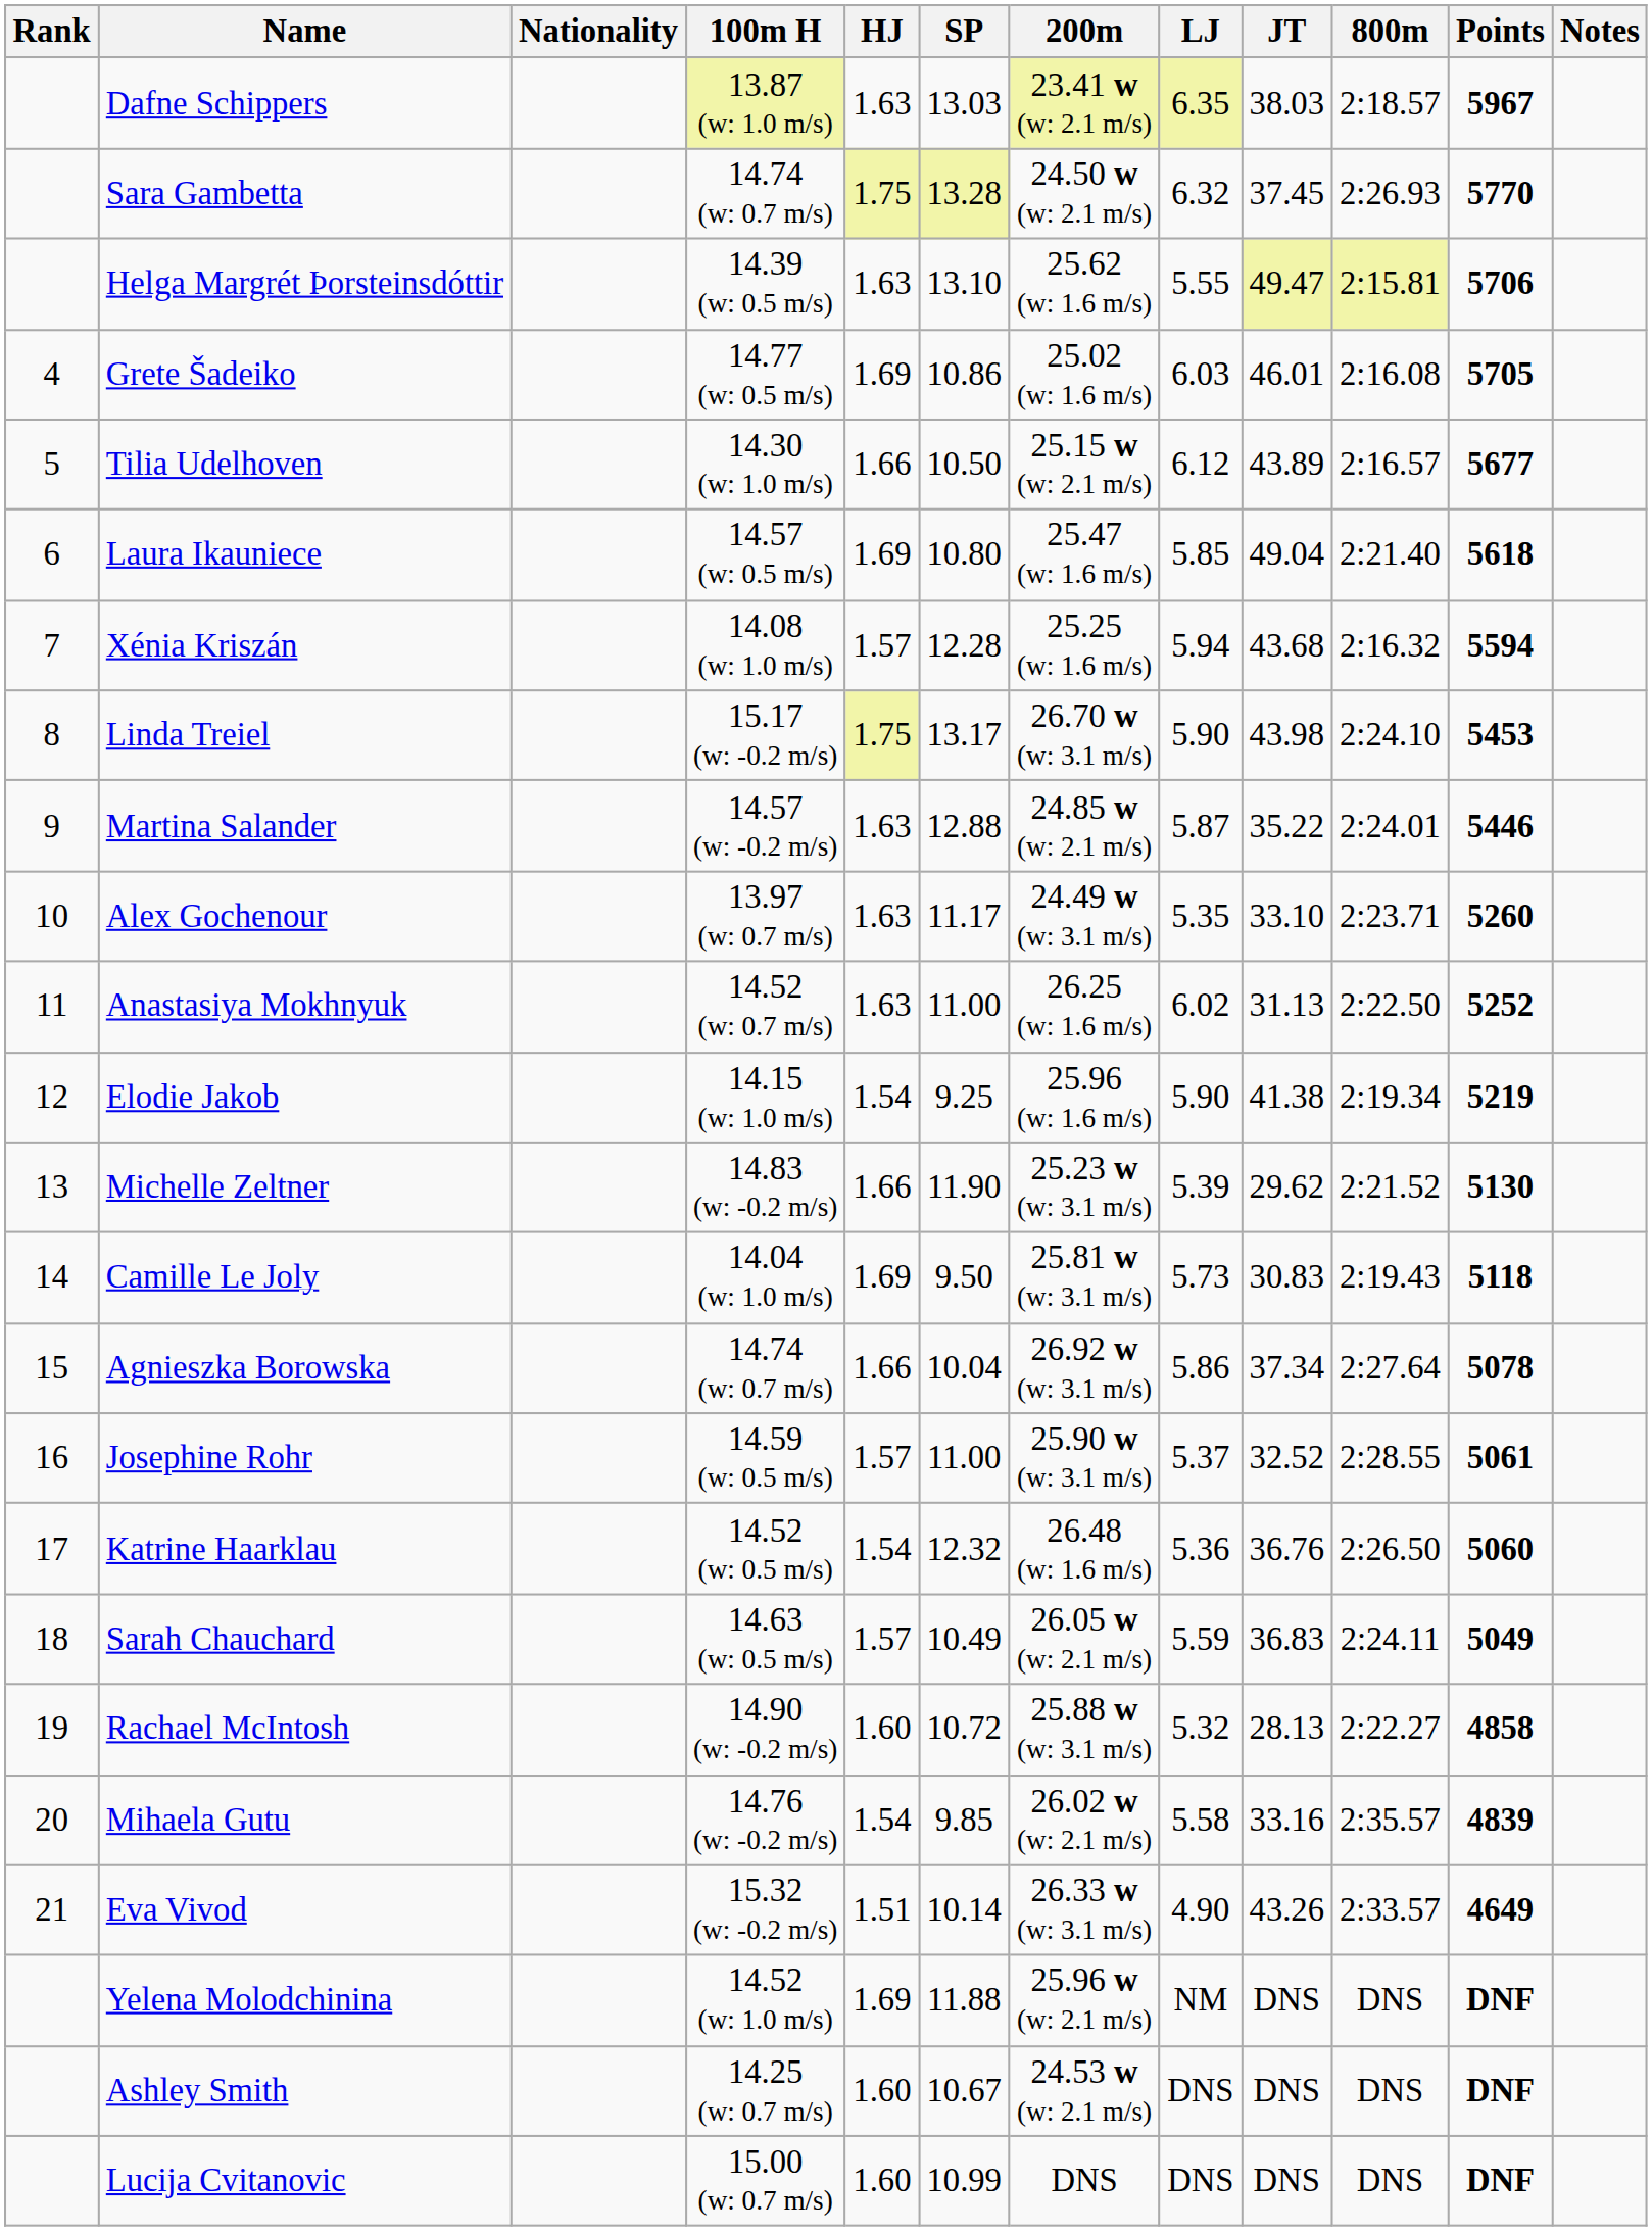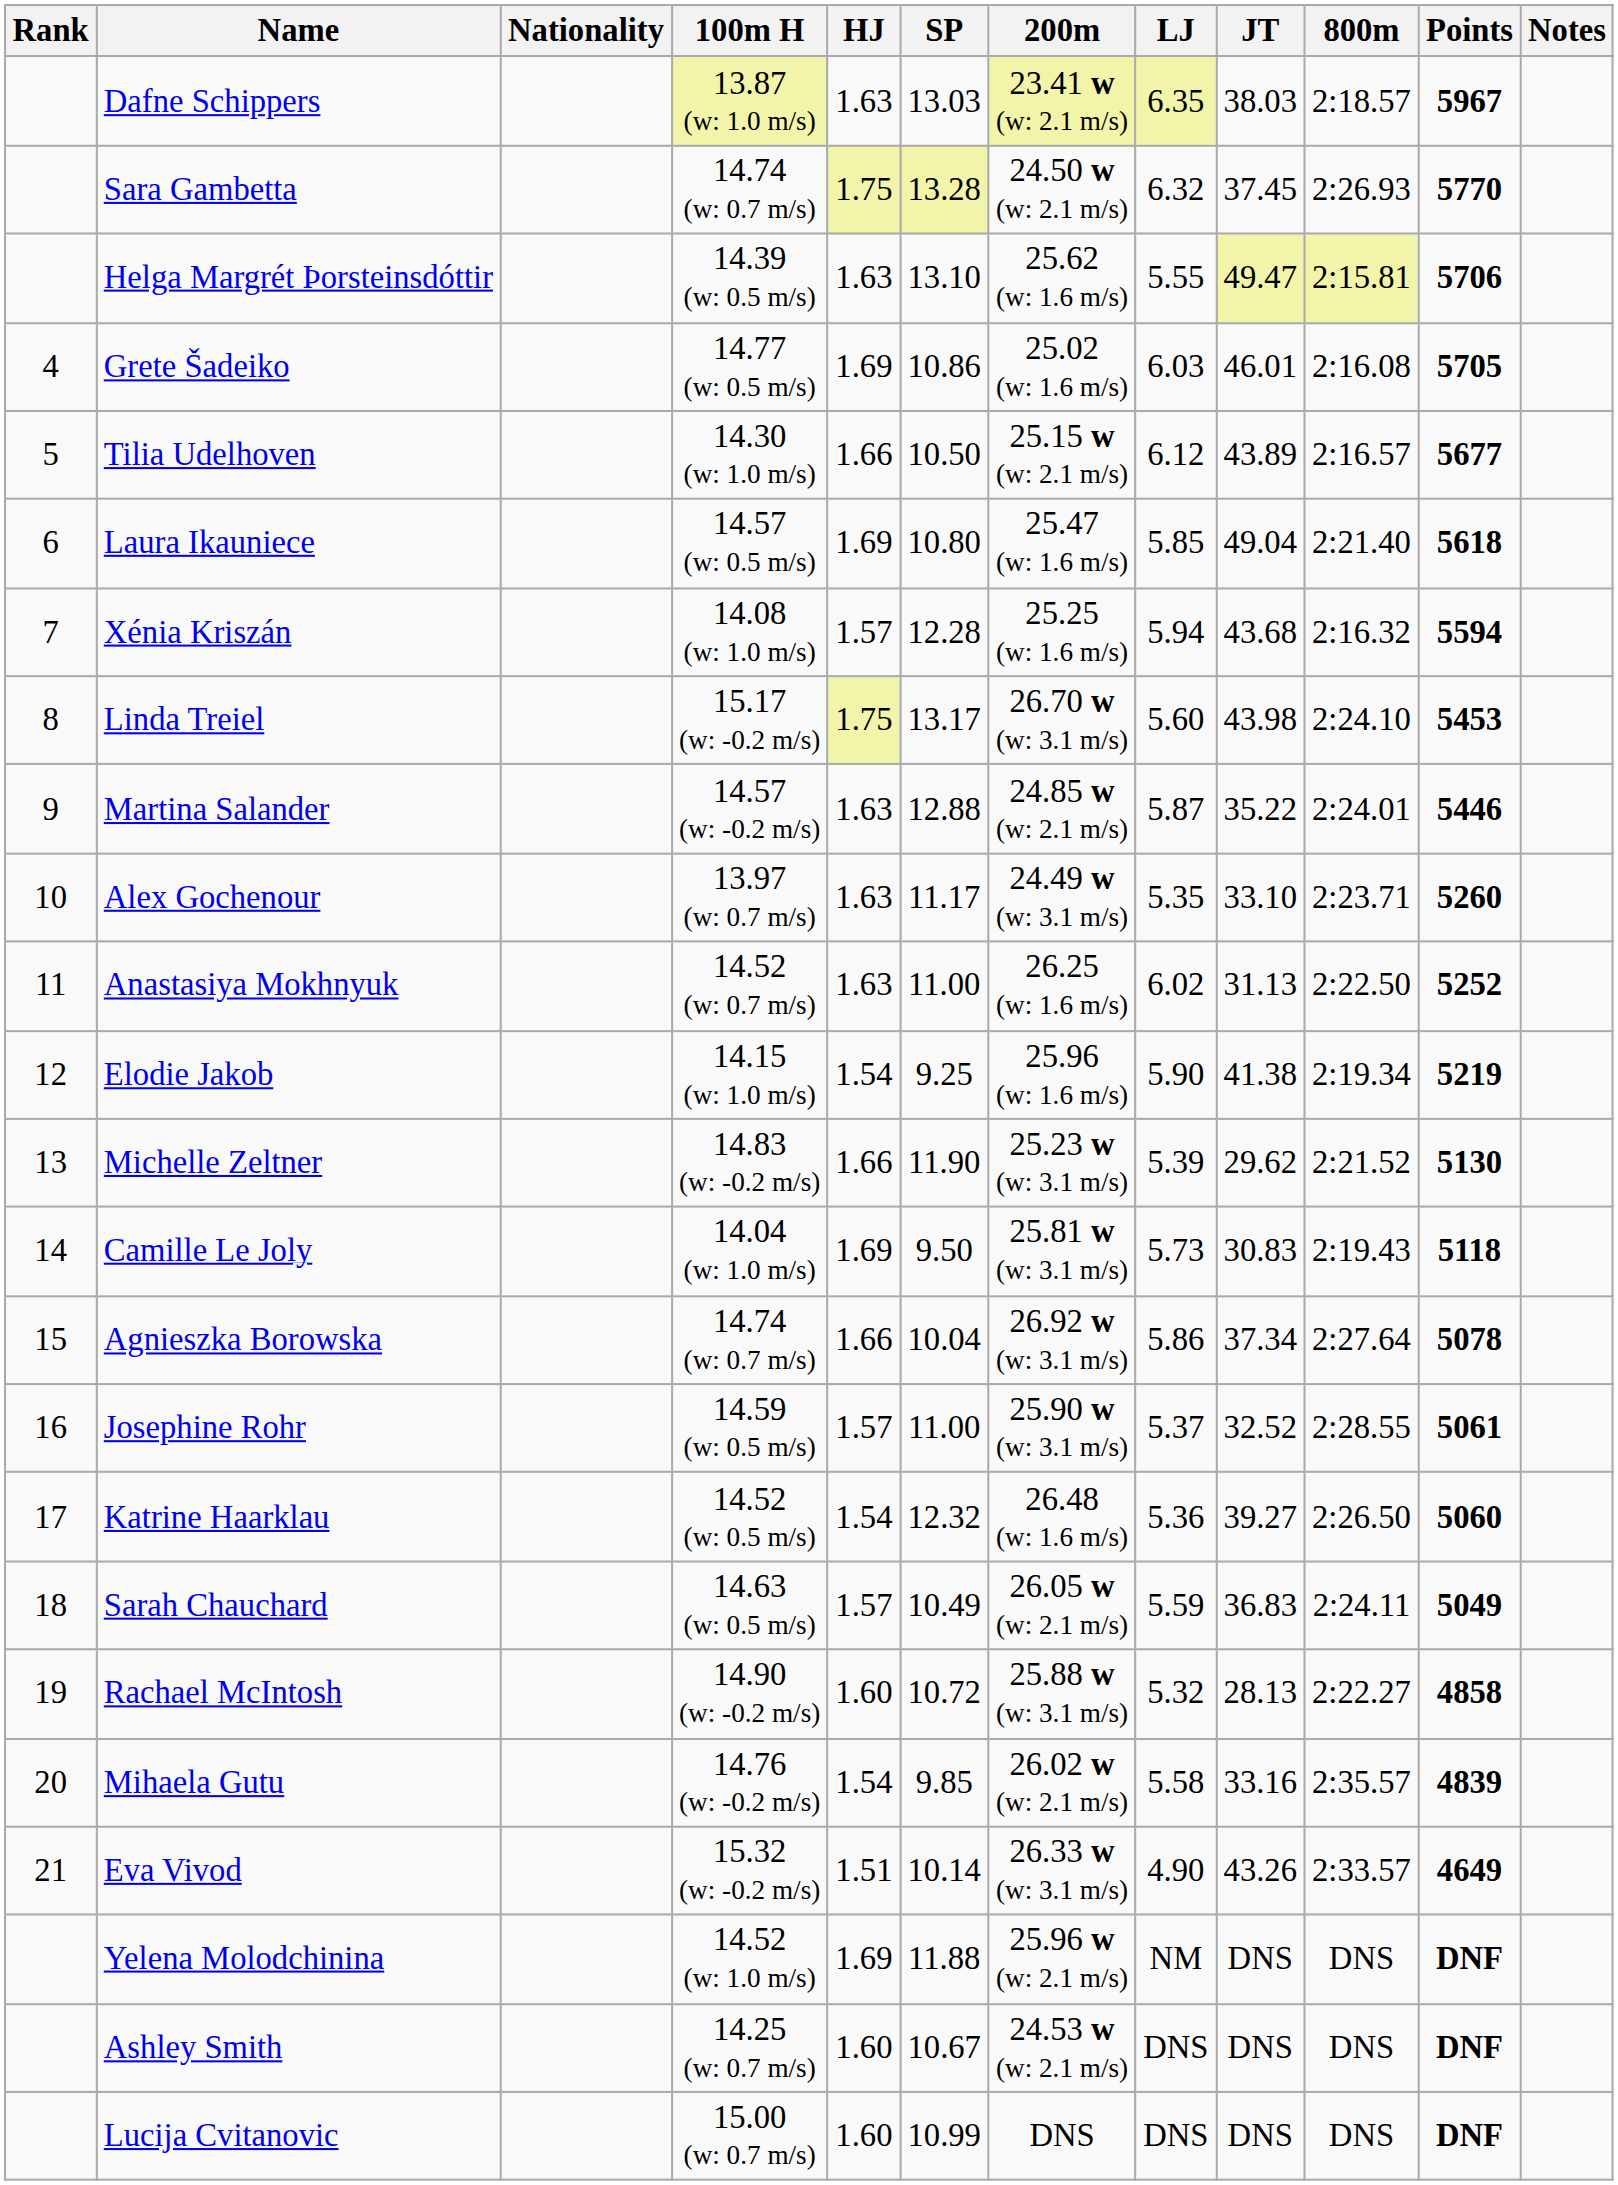Linda Treiel | LJ: 5.90 -> 5.60
Katrine Haarklau | JT: 36.76 -> 39.27
